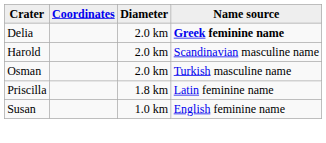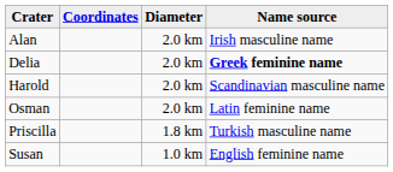+ row: Alan | 2.0 km | Irish masculine name
Osman | Name source: Turkish masculine name -> Latin feminine name
Priscilla | Name source: Latin feminine name -> Turkish masculine name
